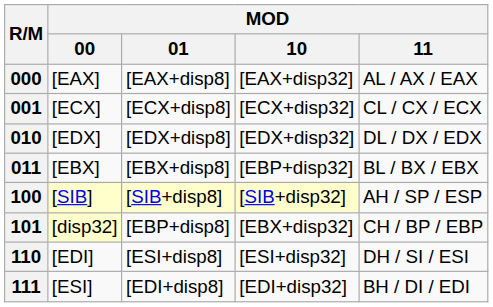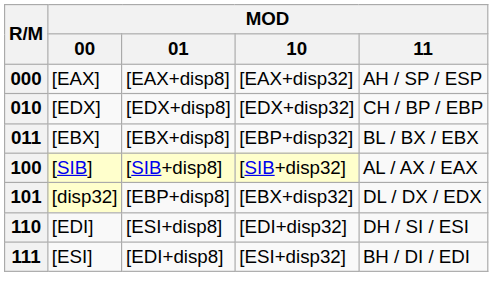000 | MOD / 11: AL / AX / EAX -> AH / SP / ESP
- row: 001 | [ECX] | [ECX+disp8] | [ECX+disp32] | CL / CX / ECX
010 | MOD / 11: DL / DX / EDX -> CH / BP / EBP
100 | MOD / 11: AH / SP / ESP -> AL / AX / EAX
101 | MOD / 11: CH / BP / EBP -> DL / DX / EDX
110 | MOD / 10: [ESI+disp32] -> [EDI+disp32]
111 | MOD / 10: [EDI+disp32] -> [ESI+disp32]
